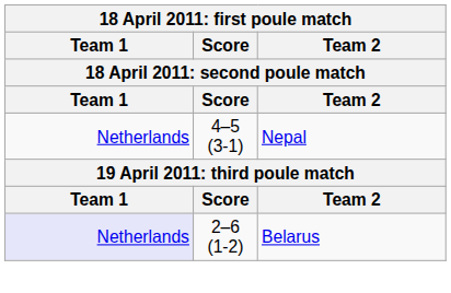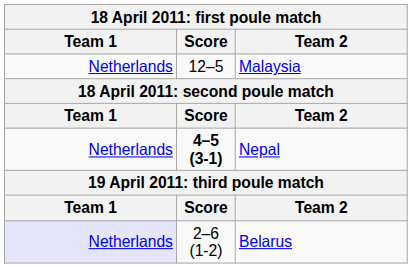+ row: Netherlands | 12–5 | Malaysia
Nepal | Score: normal -> bold
